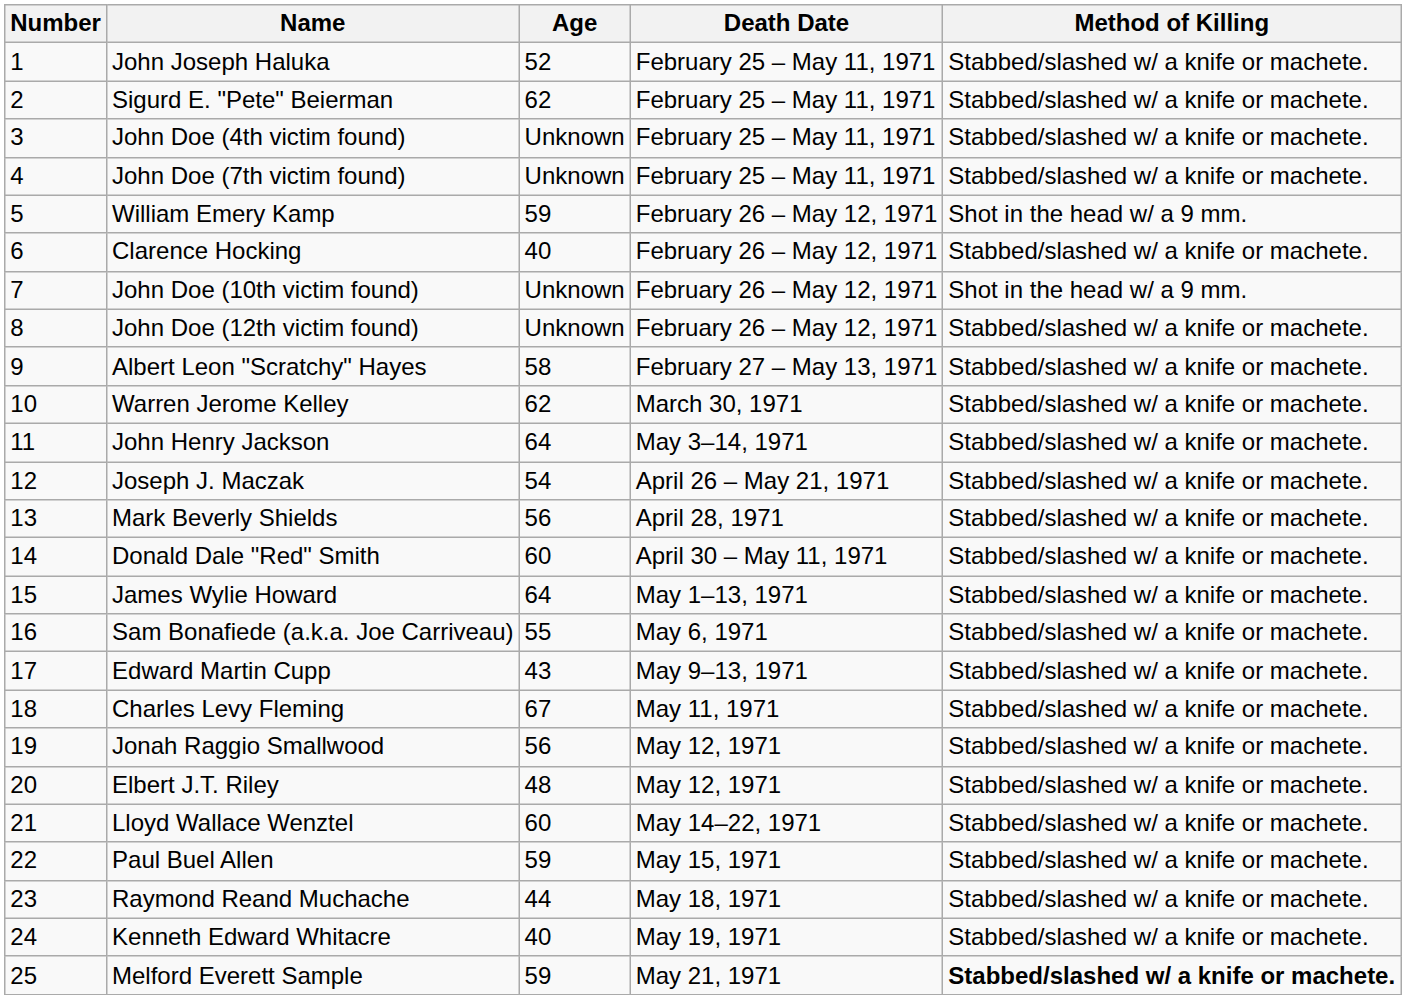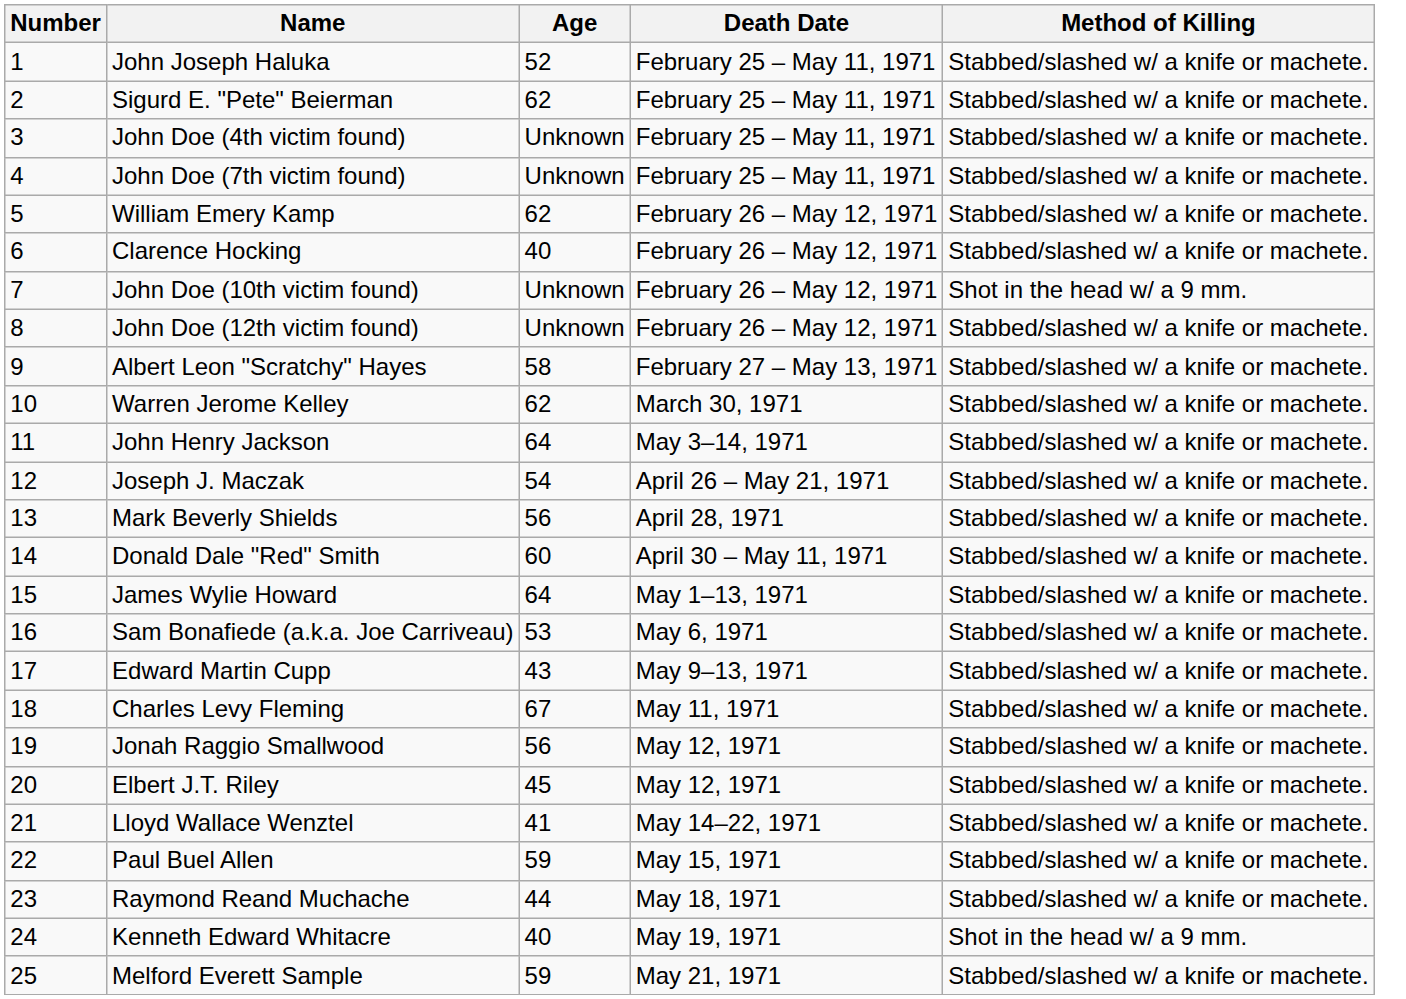William Emery Kamp | Age: 59 -> 62
William Emery Kamp | Method of Killing: Shot in the head w/ a 9 mm. -> Stabbed/slashed w/ a knife or machete.
Sam Bonafiede (a.k.a. Joe Carriveau) | Age: 55 -> 53
Elbert J.T. Riley | Age: 48 -> 45
Lloyd Wallace Wenztel | Age: 60 -> 41
Kenneth Edward Whitacre | Method of Killing: Stabbed/slashed w/ a knife or machete. -> Shot in the head w/ a 9 mm.
Melford Everett Sample | Method of Killing: bold -> normal
